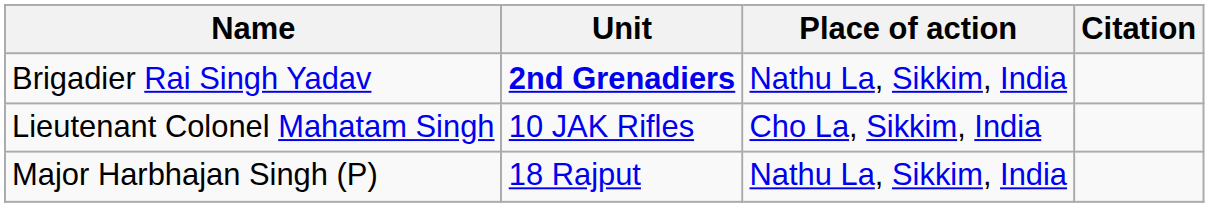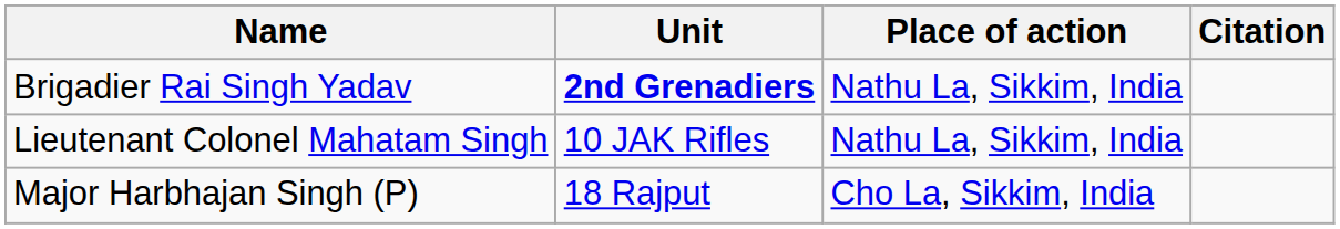Lieutenant Colonel Mahatam Singh | Place of action: Cho La, Sikkim, India -> Nathu La, Sikkim, India
Major Harbhajan Singh (P) | Place of action: Nathu La, Sikkim, India -> Cho La, Sikkim, India
